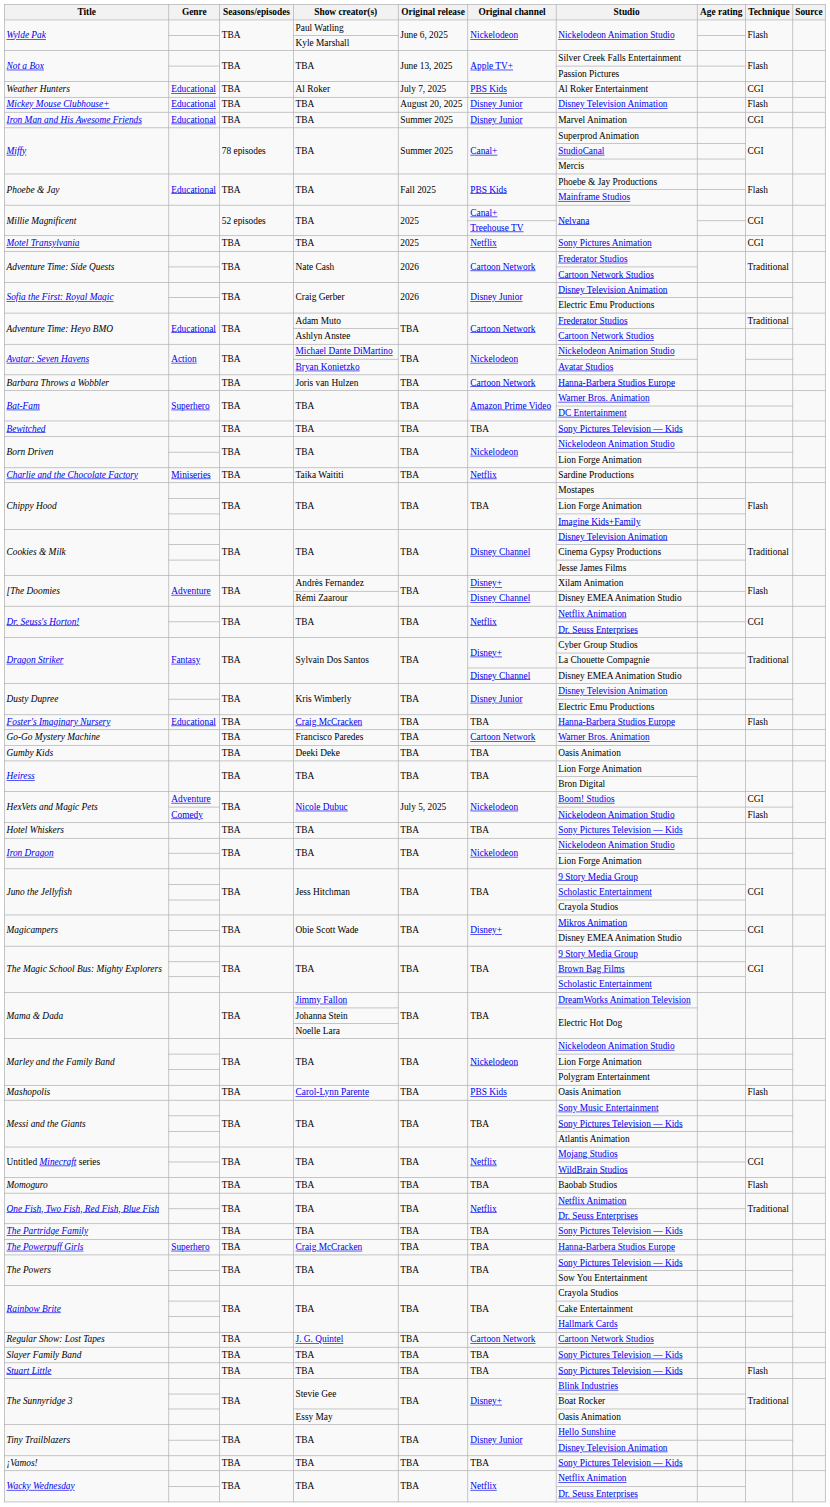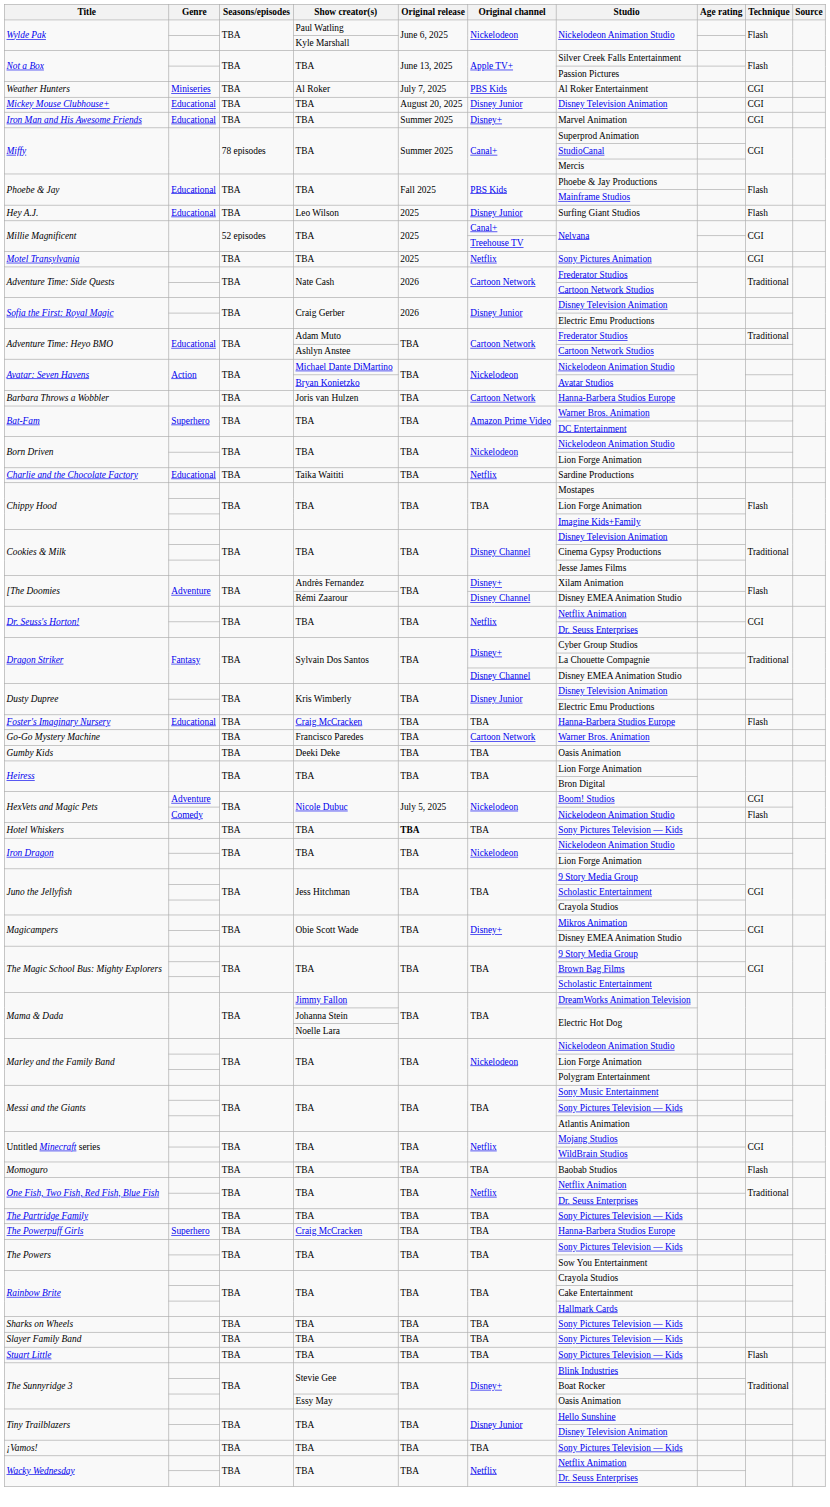Weather Hunters | Genre: Educational -> Miniseries
Mickey Mouse Clubhouse+ | Technique: Flash -> CGI
Iron Man and His Awesome Friends | Original channel: Disney Junior -> Disney+
+ row: Hey A.J. | Educational | TBA | Leo Wilson | 2025 | Disney Junior | Surfing Giant Studios | Flash
- row: Bewitched | TBA | TBA | TBA | TBA | Sony Pictures Television — Kids
Charlie and the Chocolate Factory | Genre: Miniseries -> Educational
Hotel Whiskers | Original release: normal -> bold
- row: Mashopolis | TBA | Carol-Lynn Parente | TBA | PBS Kids | Oasis Animation | Flash
- row: Regular Show: Lost Tapes | TBA | J. G. Quintel | TBA | Cartoon Network | Cartoon Network Studios
+ row: Sharks on Wheels | TBA | TBA | TBA | TBA | Sony Pictures Television — Kids
